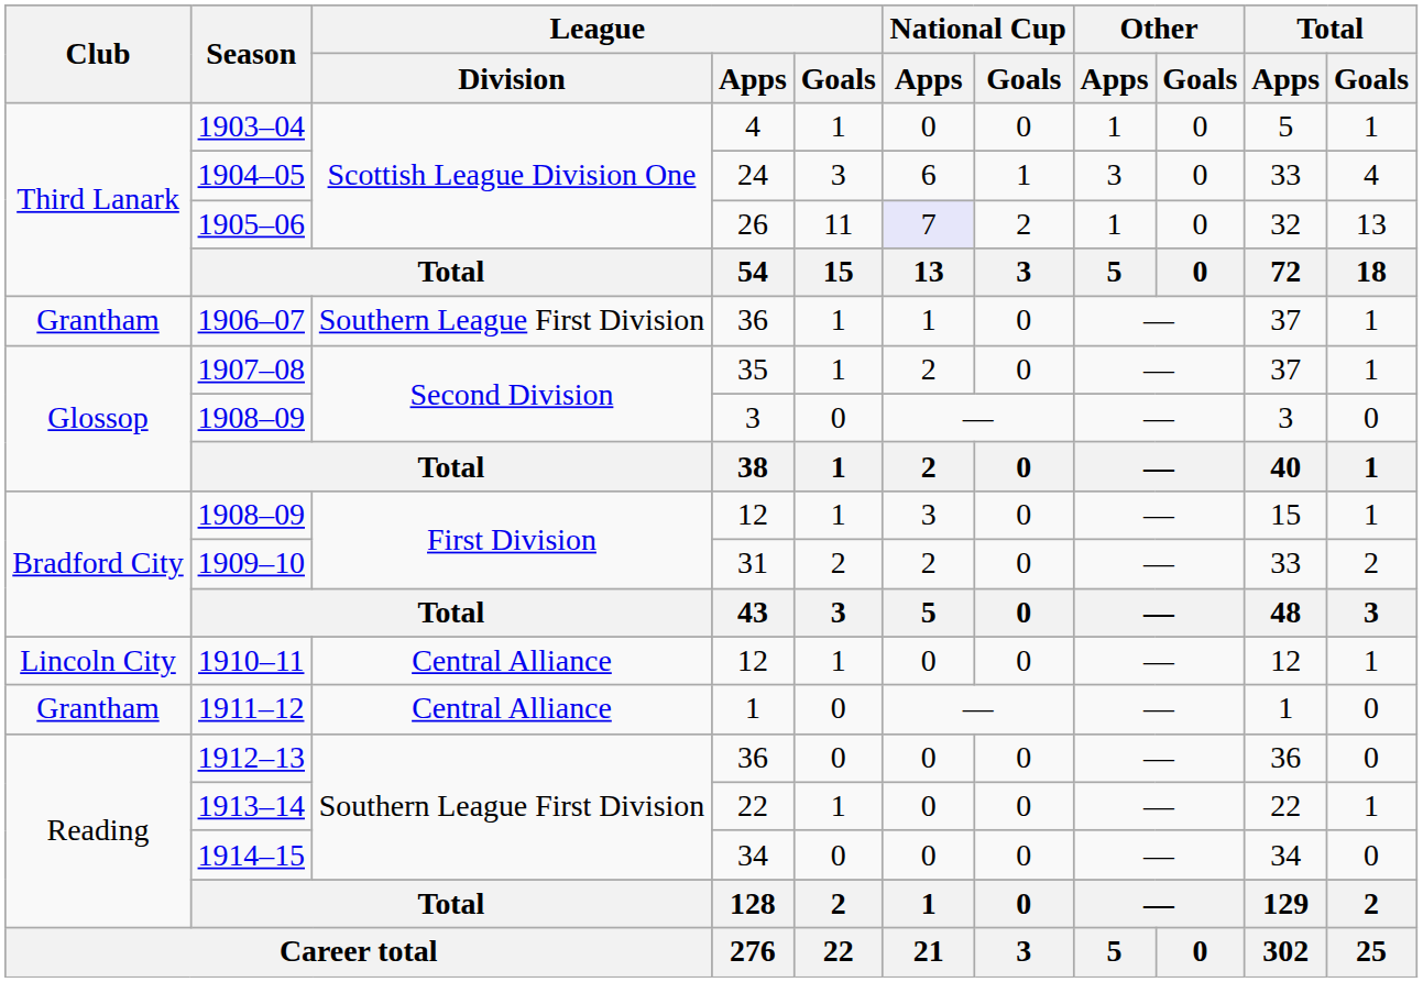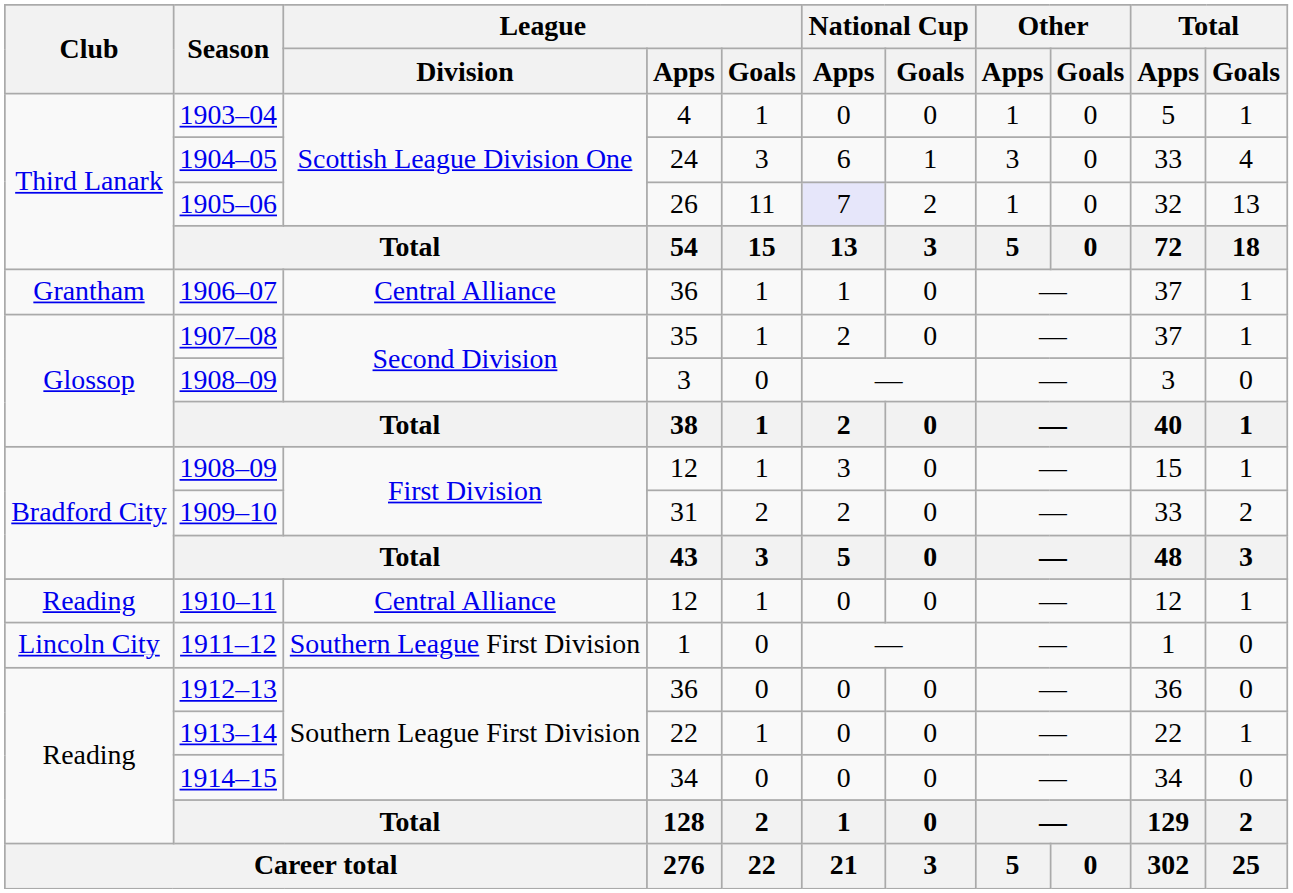1906–07 | League / Division: Southern League First Division -> Central Alliance
1910–11 | Club: Lincoln City -> Reading
1911–12 | Club: Grantham -> Lincoln City
1911–12 | League / Division: Central Alliance -> Southern League First Division
